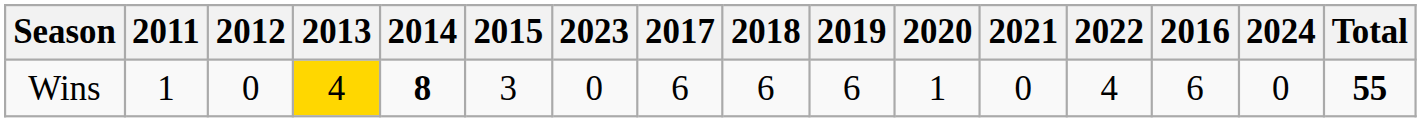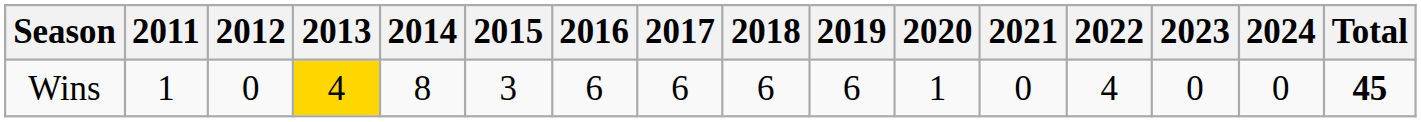columns swapped: 2016 <-> 2023
Wins | 2014: bold -> normal
Wins | Total: 55 -> 45
